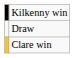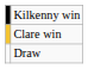rows swapped: Clare win <-> Draw
